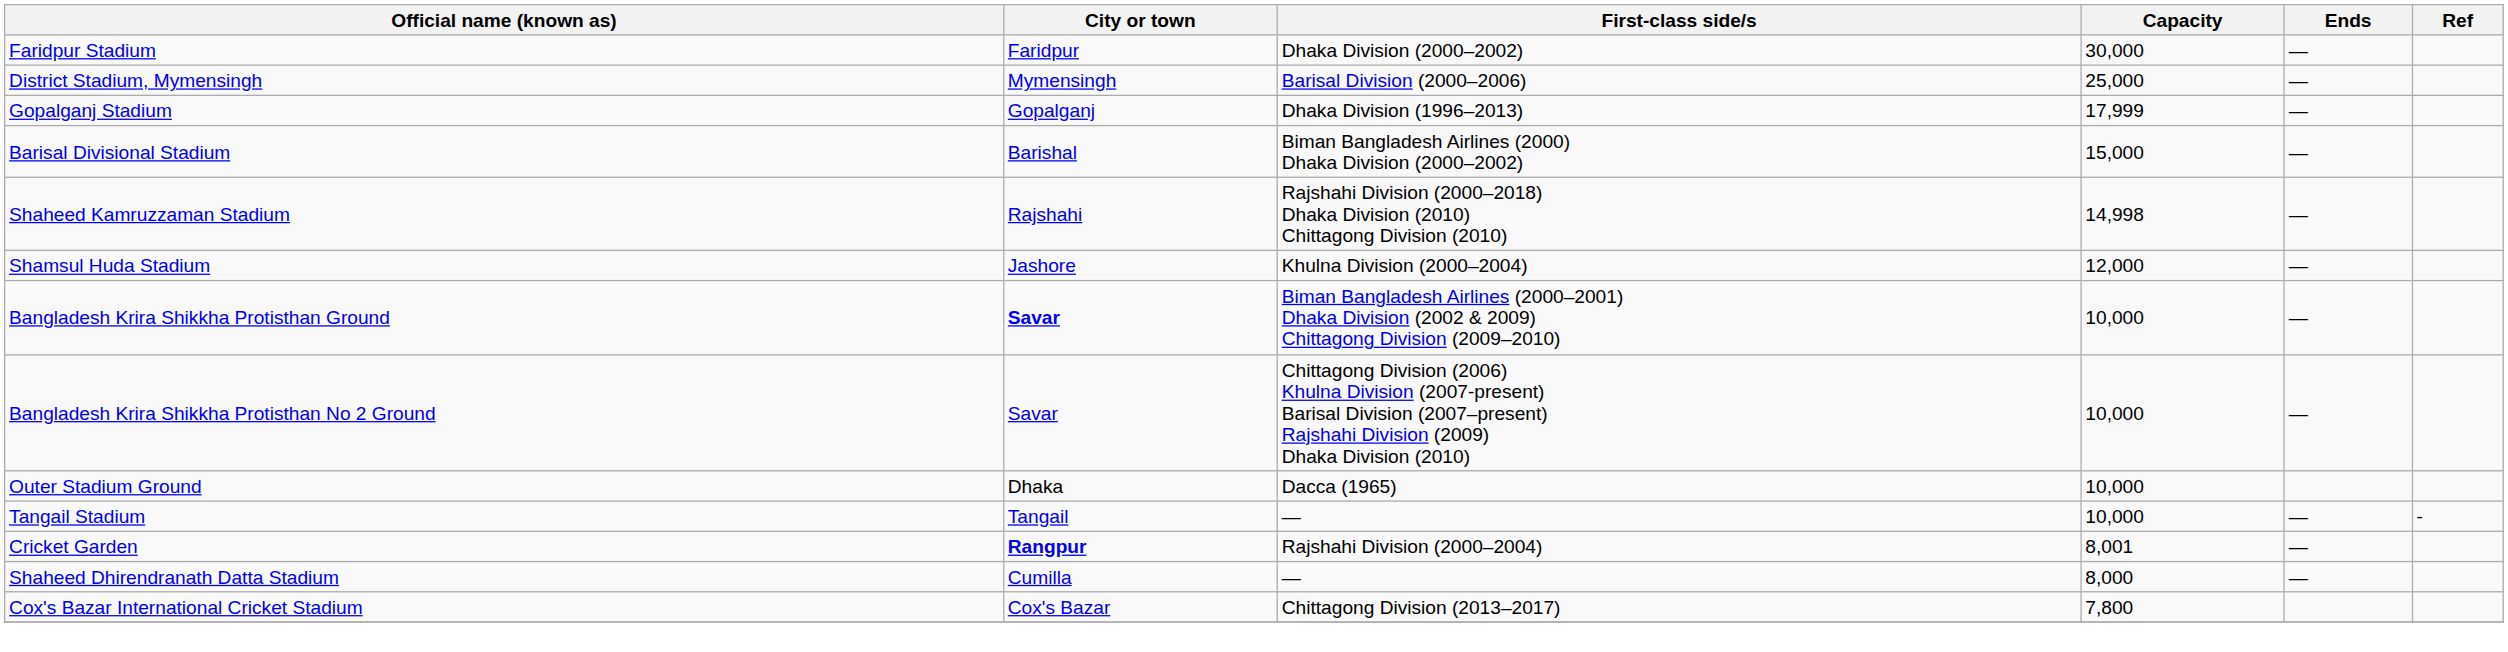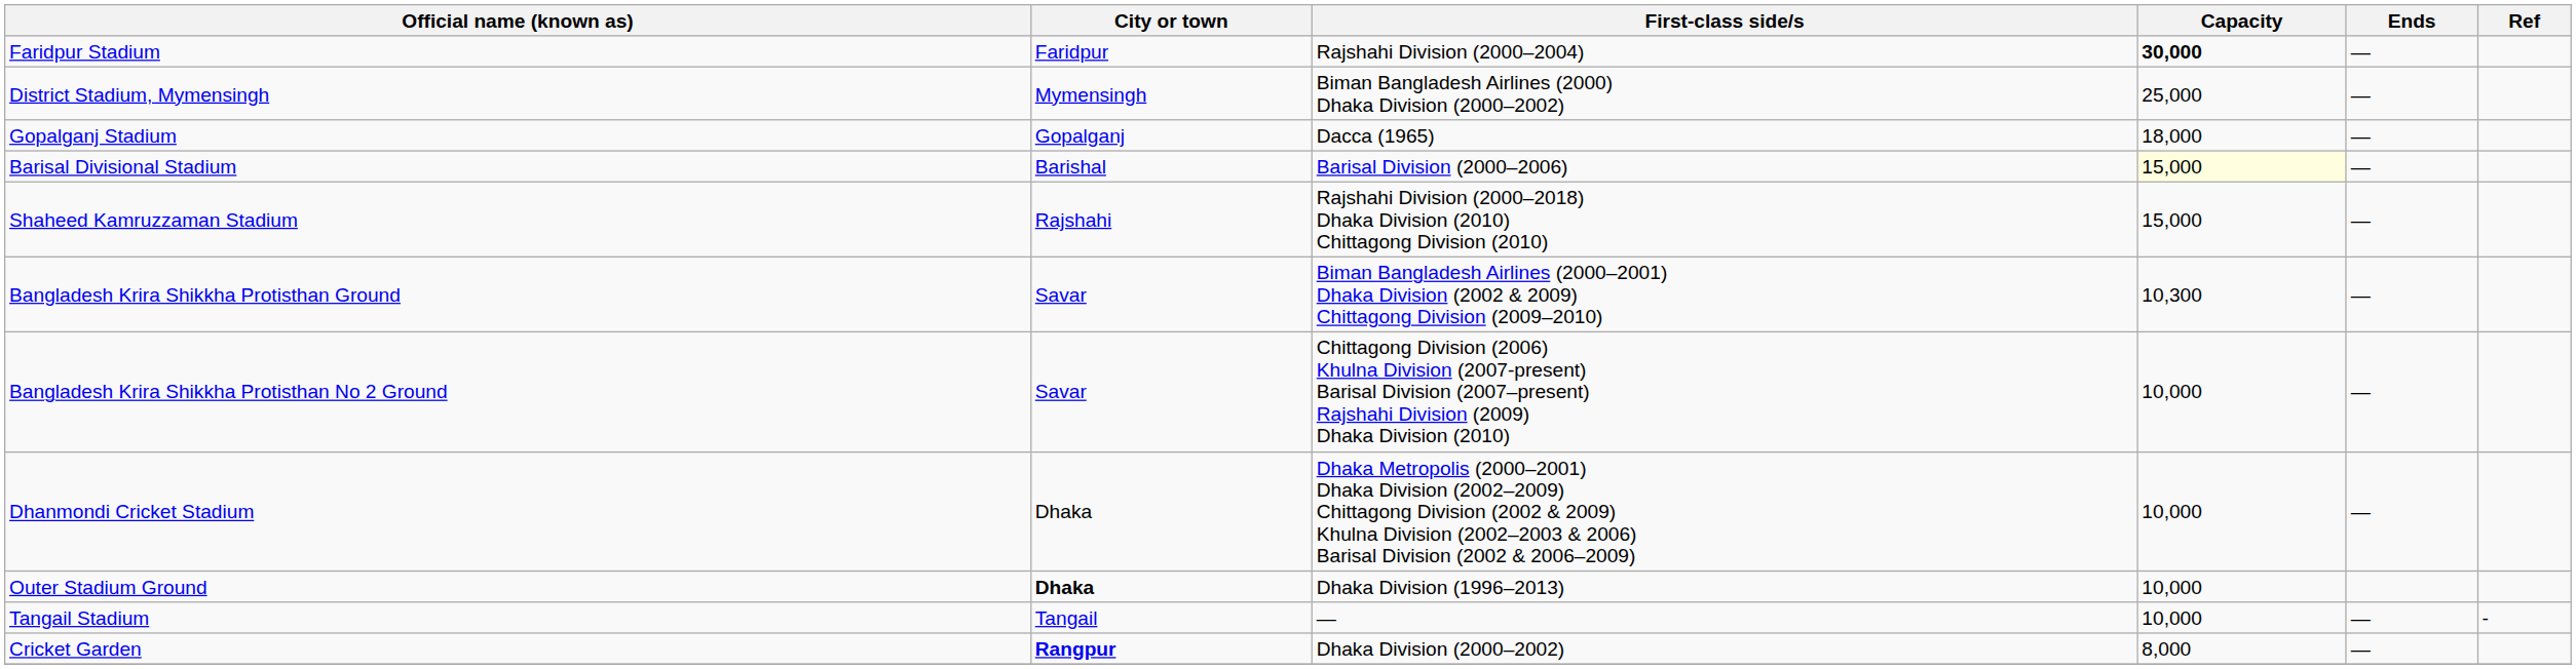Faridpur Stadium | First-class side/s: Dhaka Division (2000–2002) -> Rajshahi Division (2000–2004)
Faridpur Stadium | Capacity: normal -> bold
District Stadium, Mymensingh | First-class side/s: Barisal Division (2000–2006) -> Biman Bangladesh Airlines (2000) Dhaka Division (2000–2002)
Gopalganj Stadium | First-class side/s: Dhaka Division (1996–2013) -> Dacca (1965)
Gopalganj Stadium | Capacity: 17,999 -> 18,000
Barisal Divisional Stadium | First-class side/s: Biman Bangladesh Airlines (2000) Dhaka Division (2000–2002) -> Barisal Division (2000–2006)
Barisal Divisional Stadium | Capacity: no background -> lightyellow background
Shaheed Kamruzzaman Stadium | Capacity: 14,998 -> 15,000
- row: Shamsul Huda Stadium | Jashore | Khulna Division (2000–2004) | 12,000 | —
Bangladesh Krira Shikkha Protisthan Ground | City or town: bold -> normal
Bangladesh Krira Shikkha Protisthan Ground | Capacity: 10,000 -> 10,300
+ row: Dhanmondi Cricket Stadium | Dhaka | Dhaka Metropolis (2000–2001) Dhaka Division (2002–2009) Chittagong Division (2002 & 2009) Khulna Division (2002–2003 & 2006) Barisal Division (2002 & 2006–2009) | 10,000 | —
Outer Stadium Ground | City or town: normal -> bold
Outer Stadium Ground | First-class side/s: Dacca (1965) -> Dhaka Division (1996–2013)
Cricket Garden | First-class side/s: Rajshahi Division (2000–2004) -> Dhaka Division (2000–2002)
Cricket Garden | Capacity: 8,001 -> 8,000
- row: Shaheed Dhirendranath Datta Stadium | Cumilla | — | 8,000 | —
- row: Cox's Bazar International Cricket Stadium | Cox's Bazar | Chittagong Division (2013–2017) | 7,800
